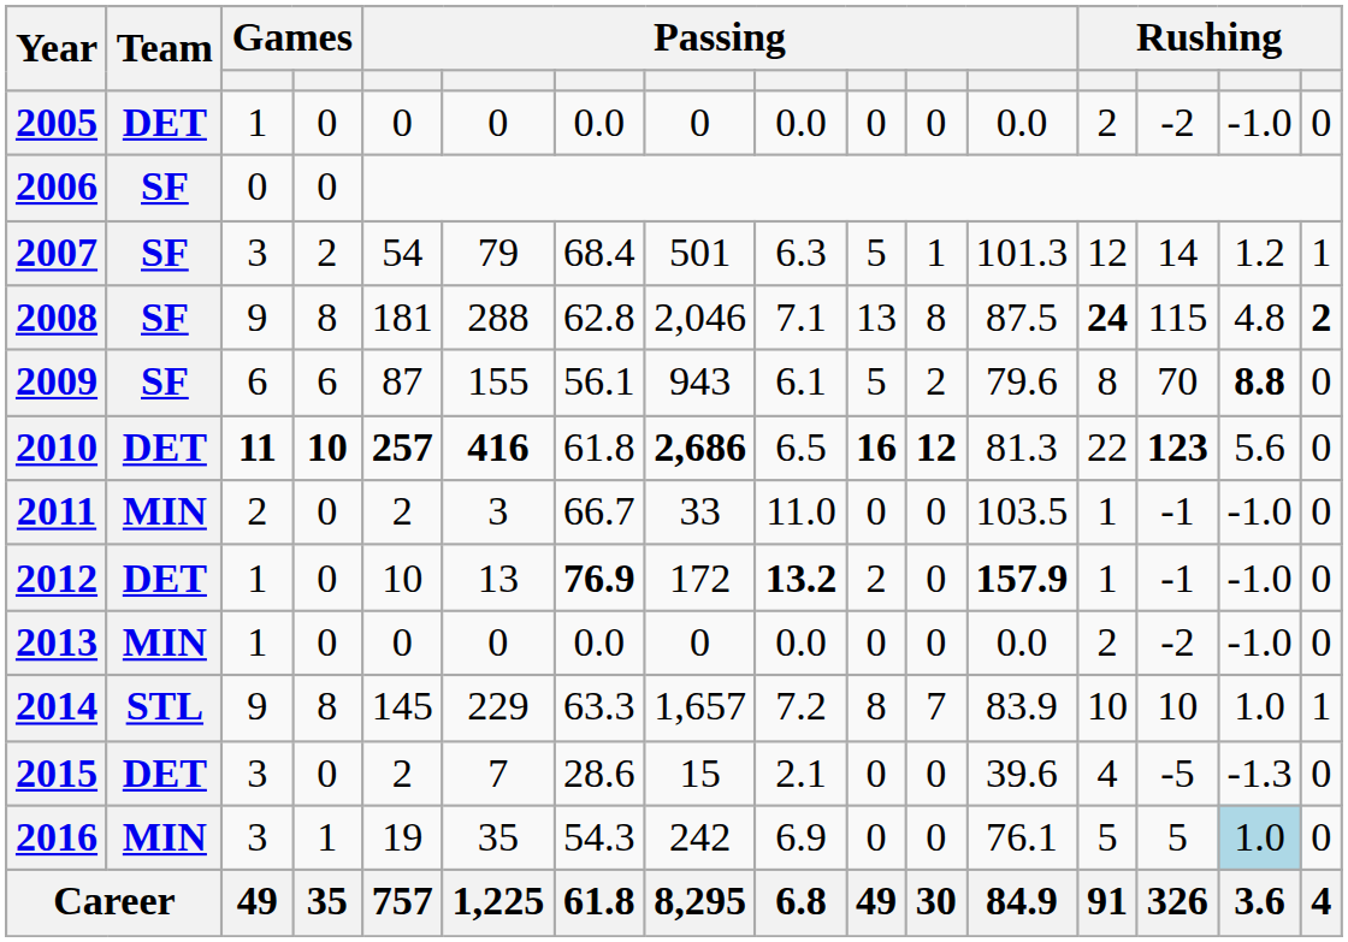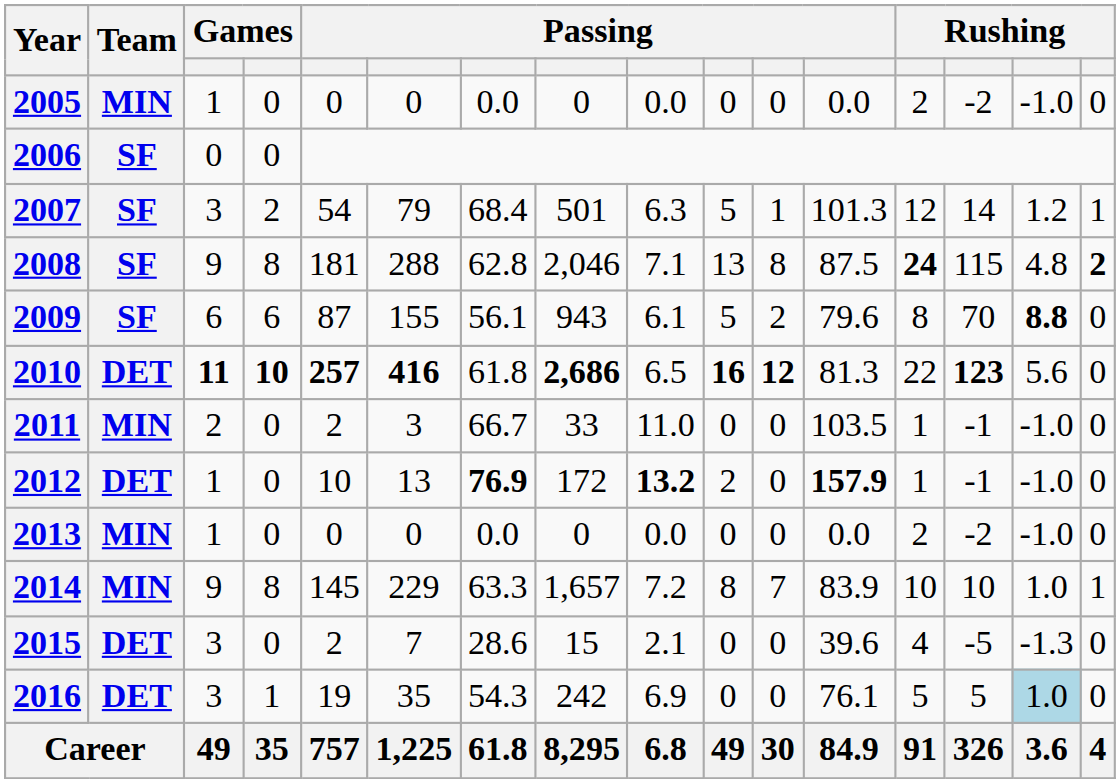2005 | Team: DET -> MIN
2014 | Team: STL -> MIN
2016 | Team: MIN -> DET
